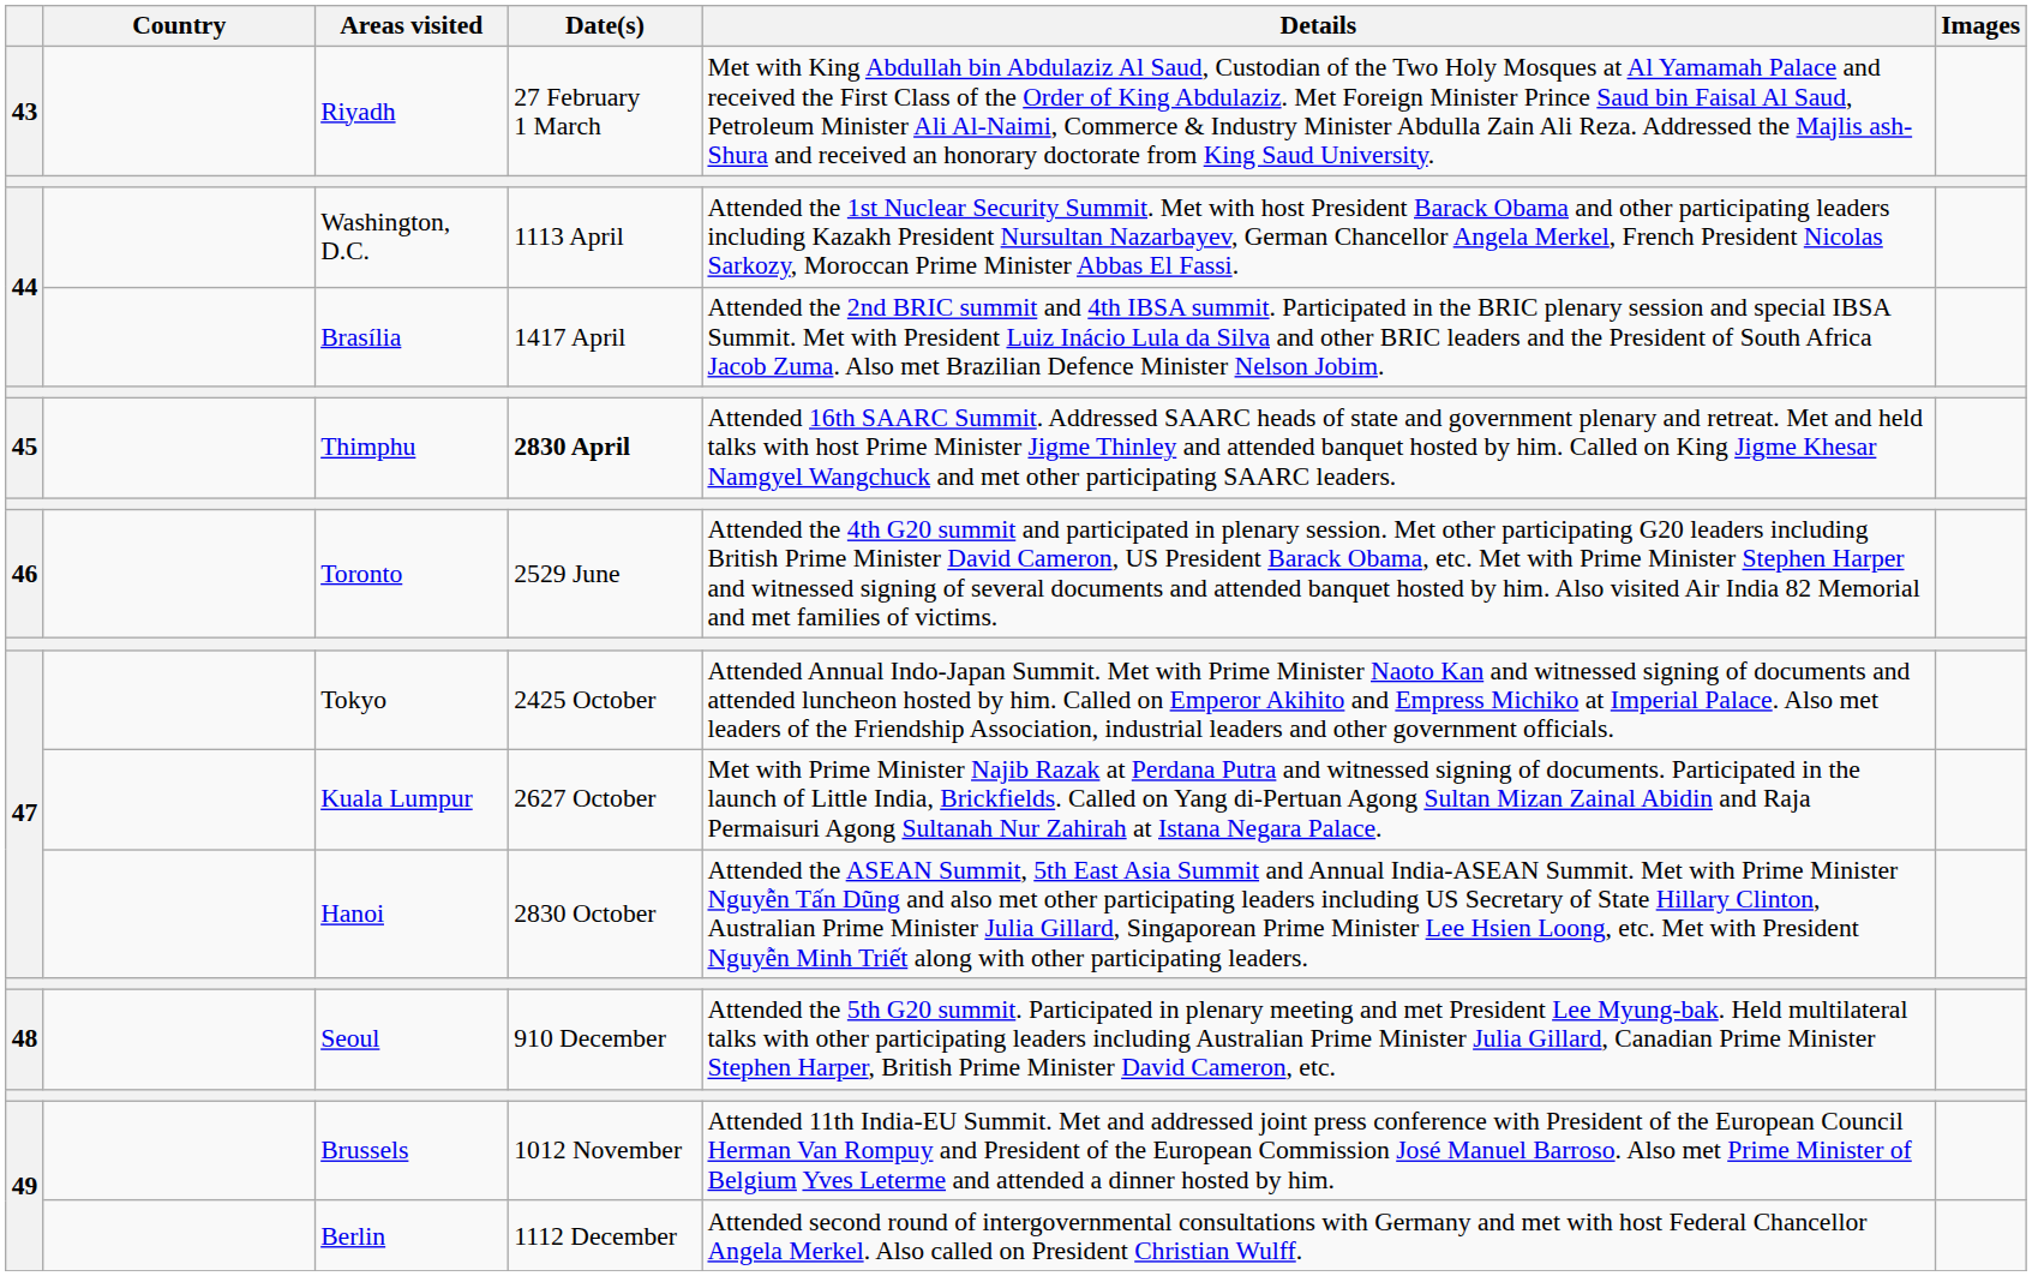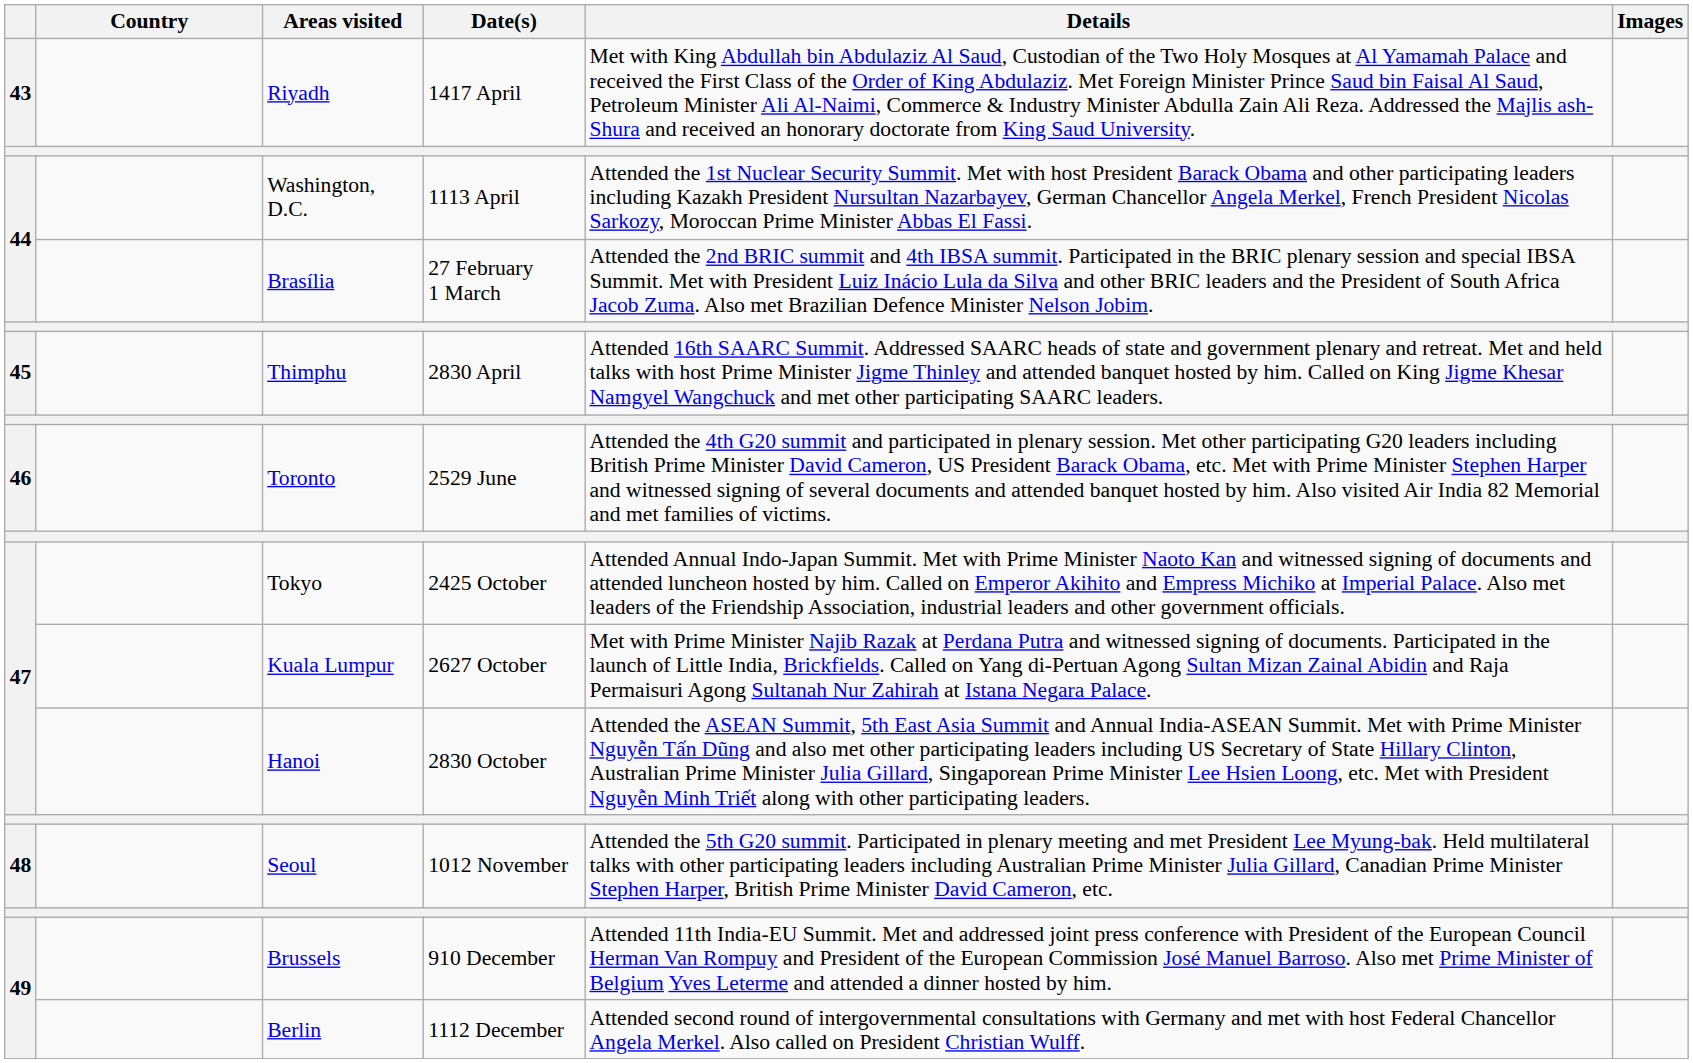Riyadh | Date(s): 27 February 1 March -> 1417 April
Brasília | Date(s): 1417 April -> 27 February 1 March
Thimphu | Date(s): bold -> normal
Seoul | Date(s): 910 December -> 1012 November
Brussels | Date(s): 1012 November -> 910 December
